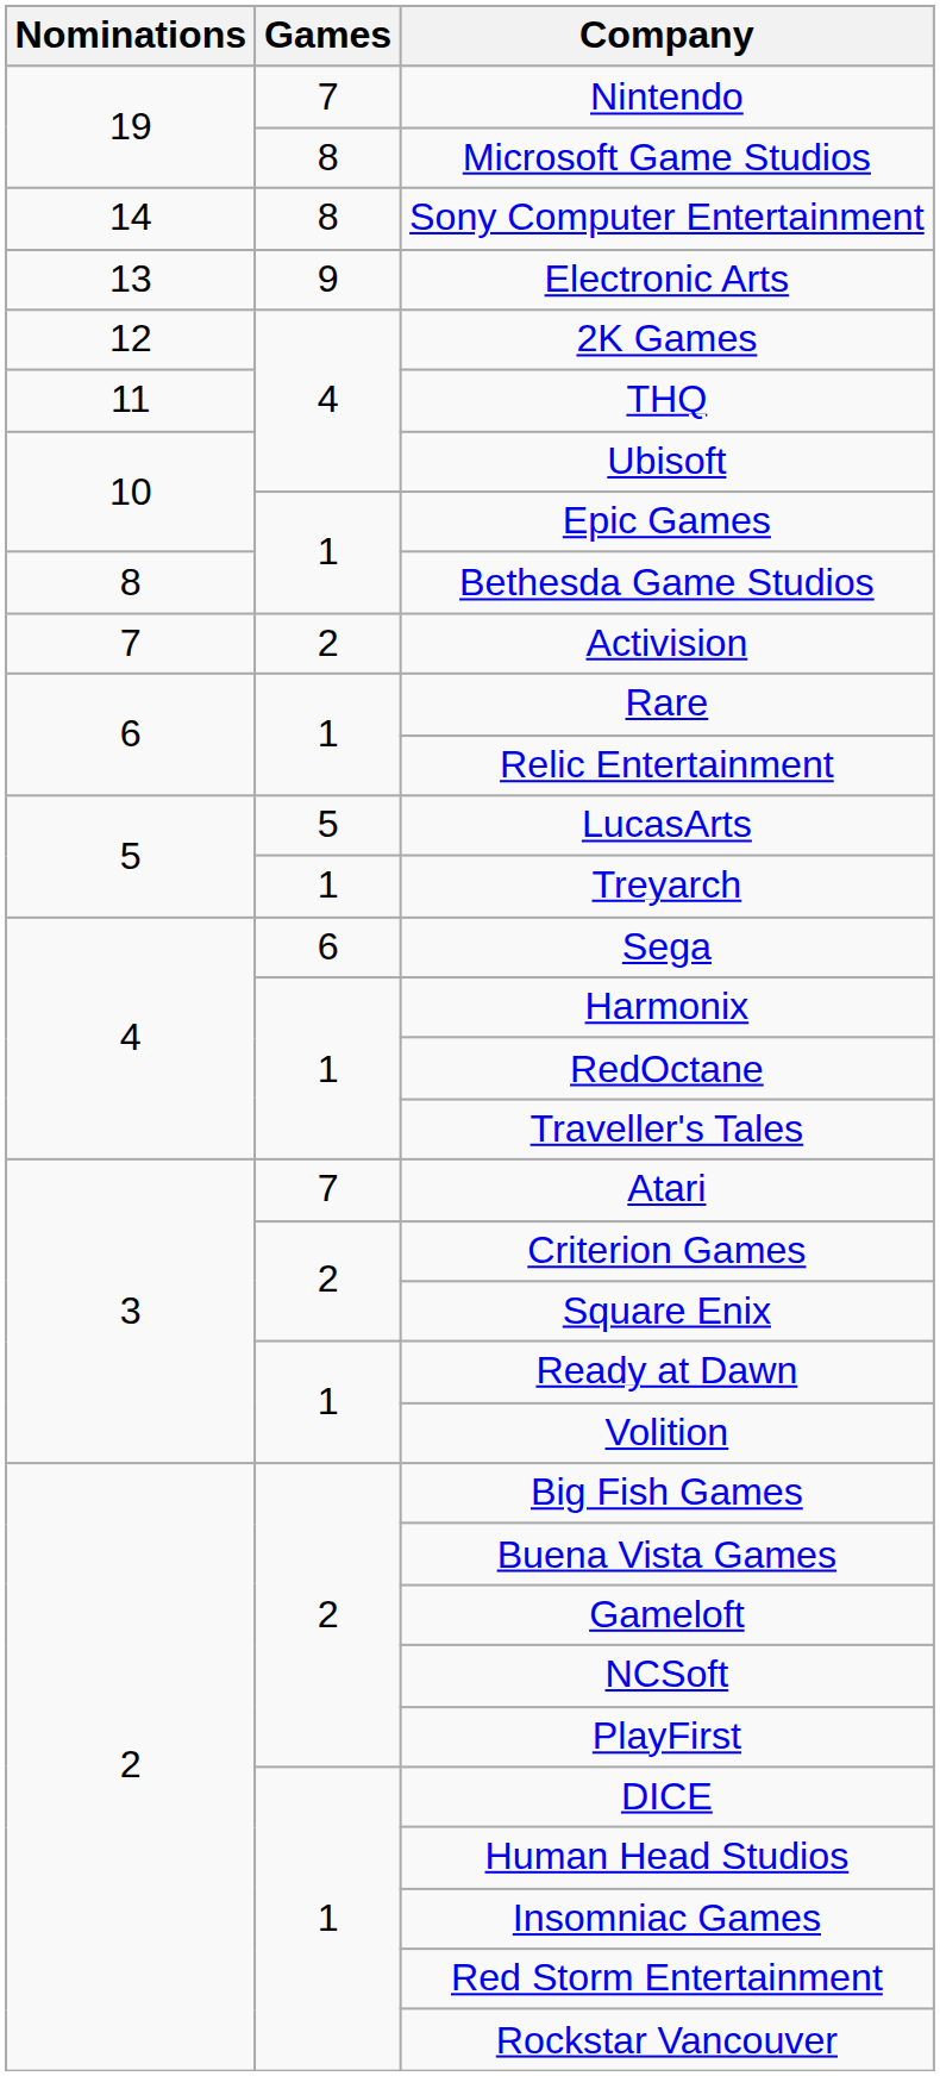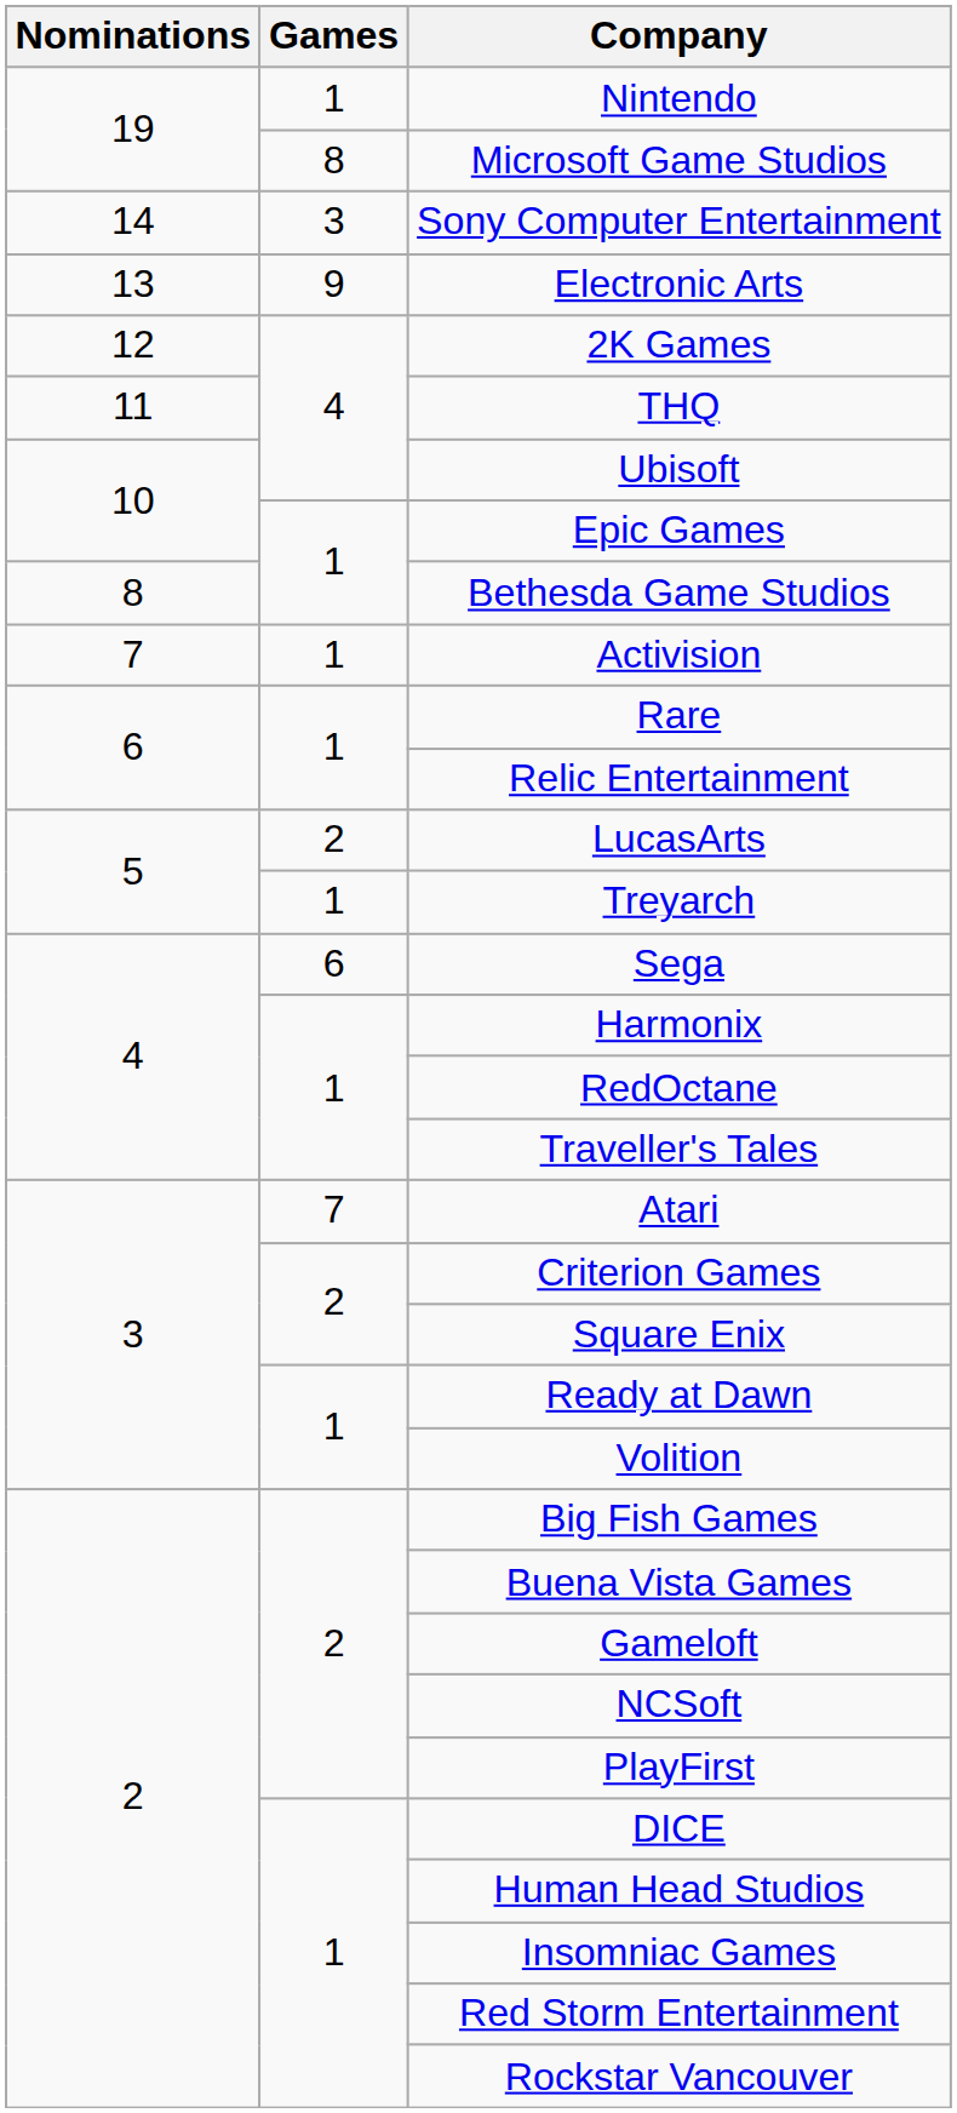Nintendo | Games: 7 -> 1
Sony Computer Entertainment | Games: 8 -> 3
Activision | Games: 2 -> 1
LucasArts | Games: 5 -> 2
